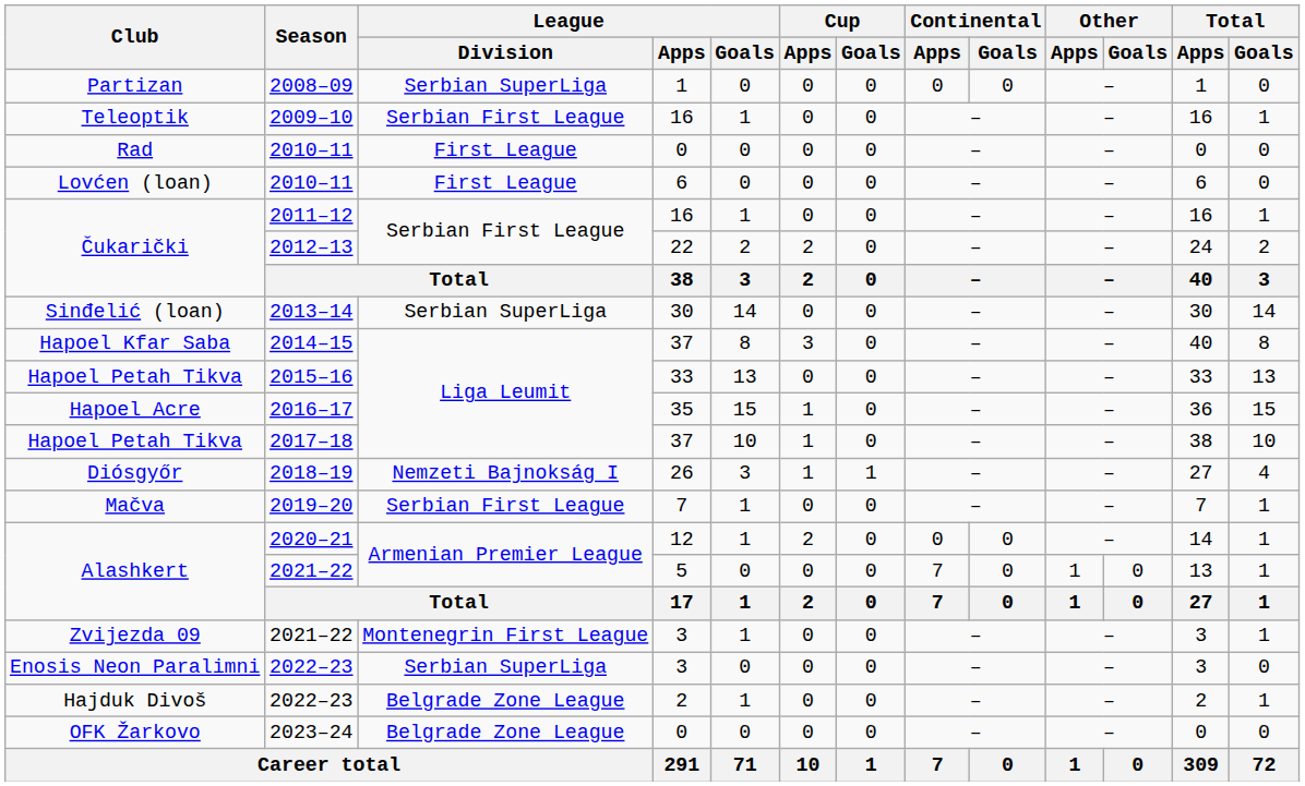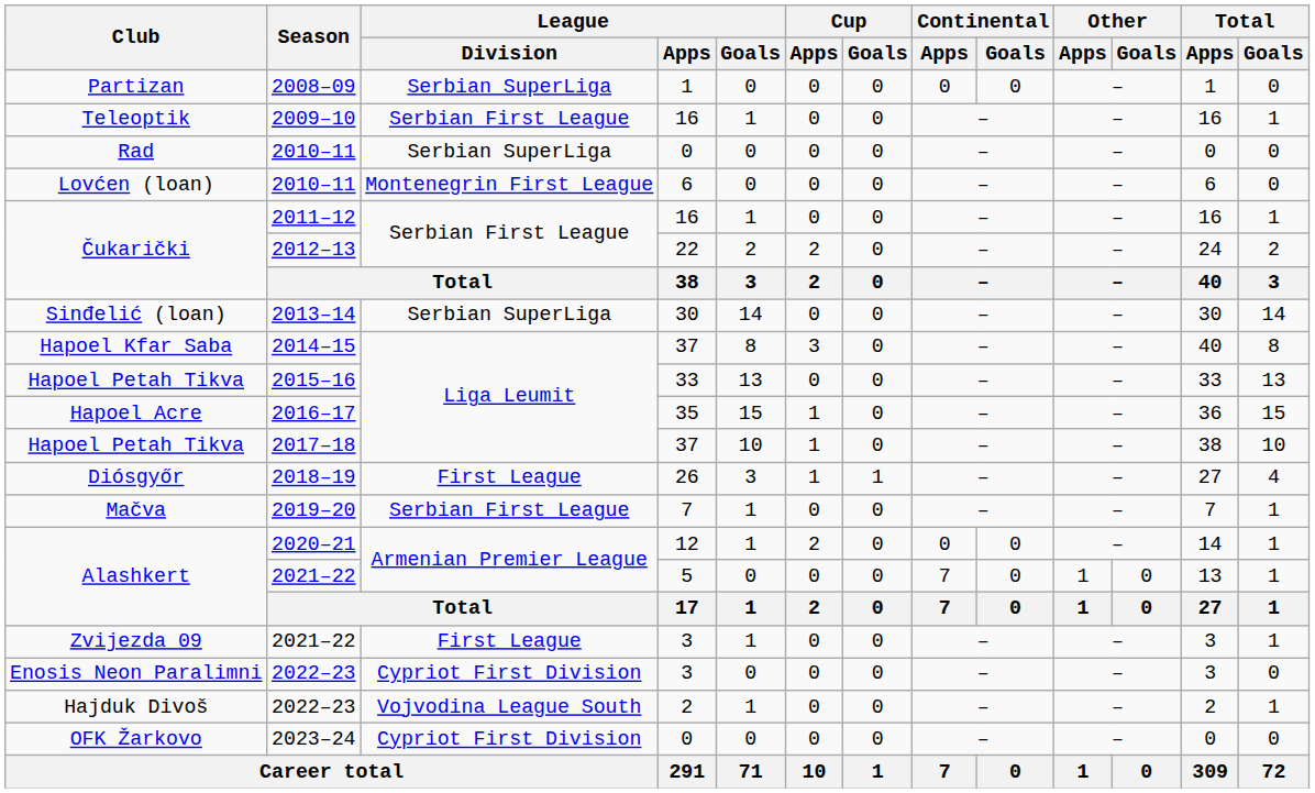Rad | League / Division: First League -> Serbian SuperLiga
Lovćen (loan) | League / Division: First League -> Montenegrin First League
Diósgyőr | League / Division: Nemzeti Bajnokság I -> First League
Zvijezda 09 | League / Division: Montenegrin First League -> First League
Enosis Neon Paralimni | League / Division: Serbian SuperLiga -> Cypriot First Division
Hajduk Divoš | League / Division: Belgrade Zone League -> Vojvodina League South
OFK Žarkovo | League / Division: Belgrade Zone League -> Cypriot First Division
